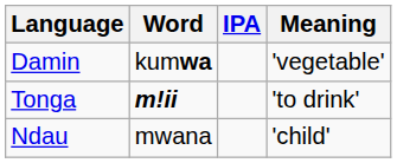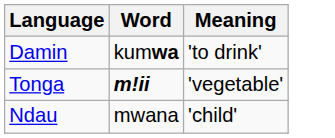- column: IPA
Damin | Meaning: 'vegetable' -> 'to drink'
Tonga | Meaning: 'to drink' -> 'vegetable'
